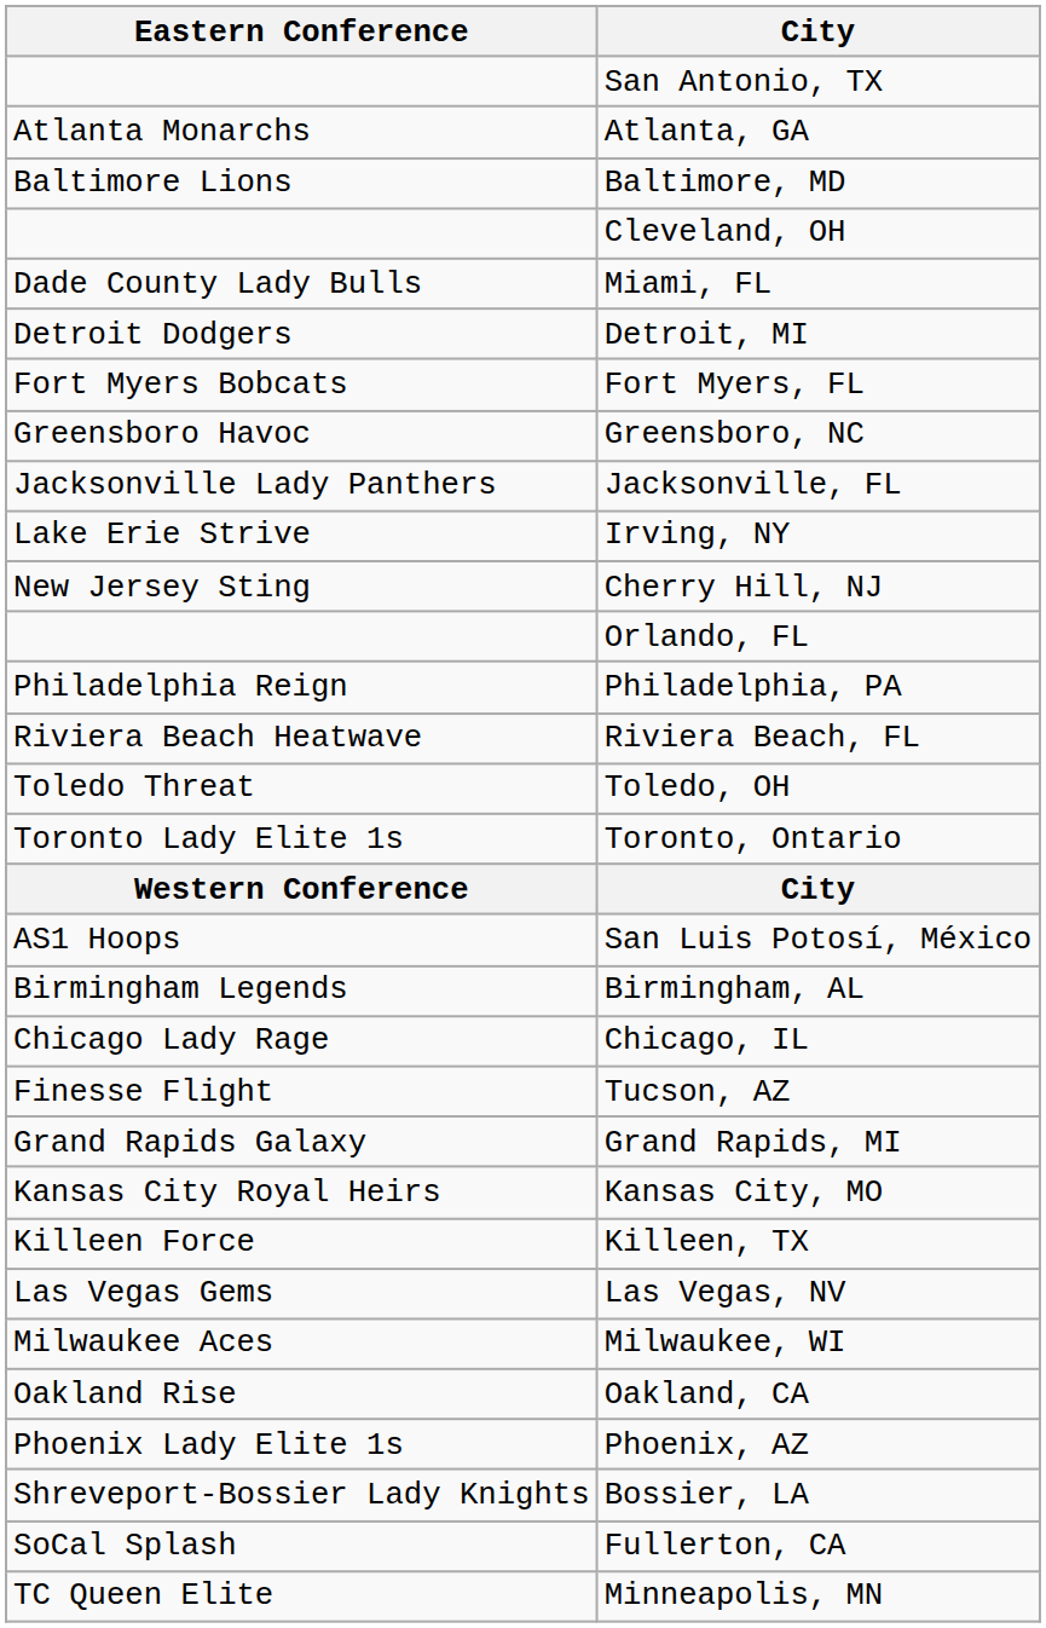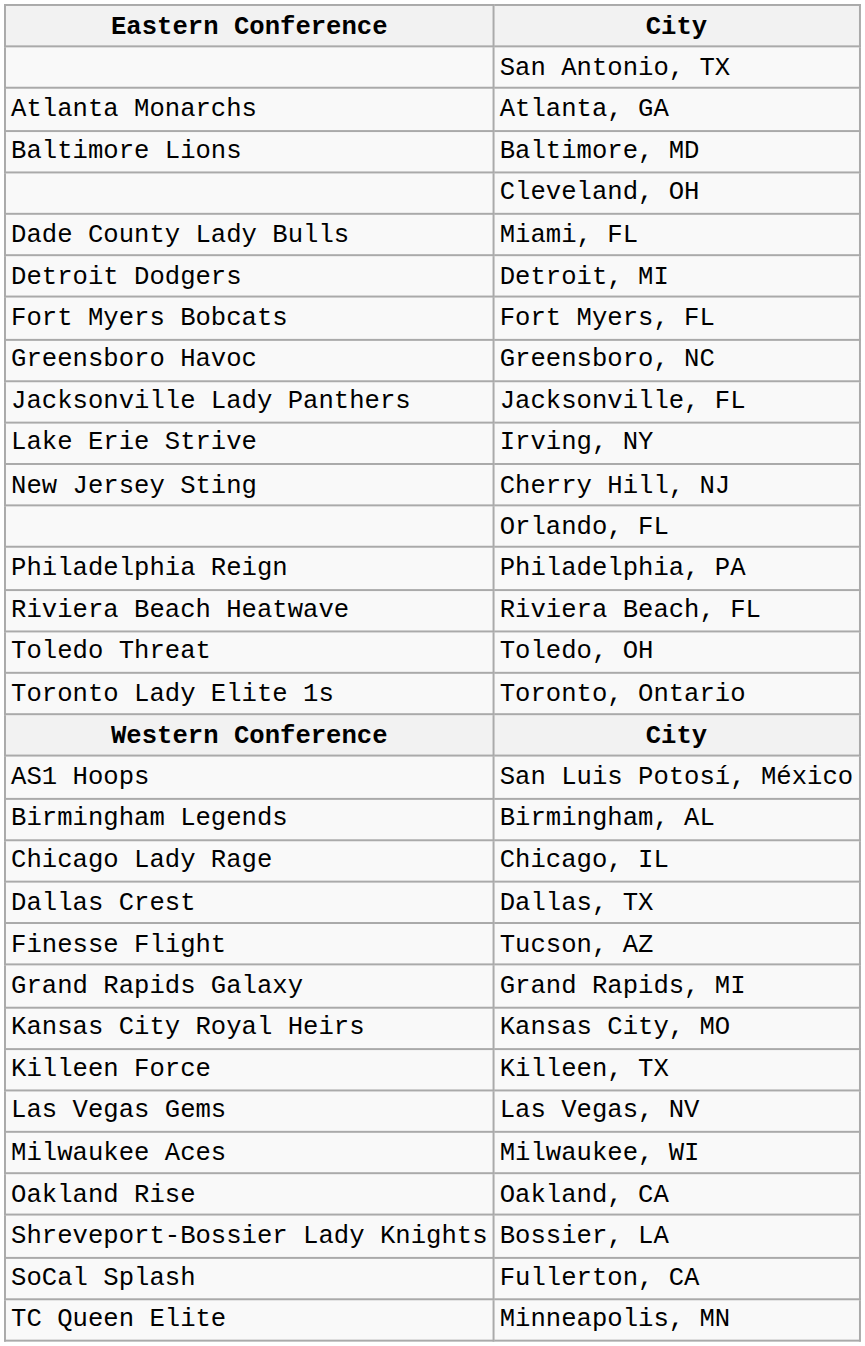+ row: Dallas Crest | Dallas, TX
- row: Phoenix Lady Elite 1s | Phoenix, AZ
